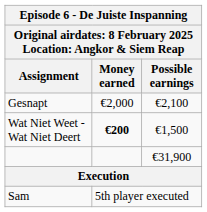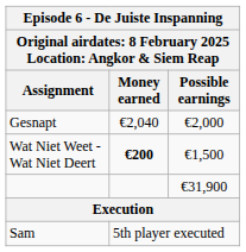Gesnapt | Money earned: €2,000 -> €2,040
Gesnapt | Possible earnings: €2,100 -> €2,000
